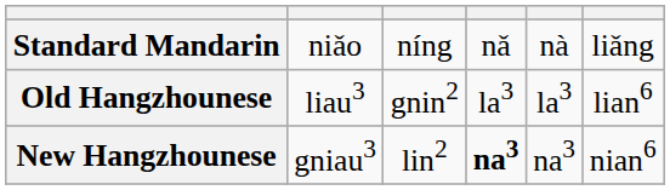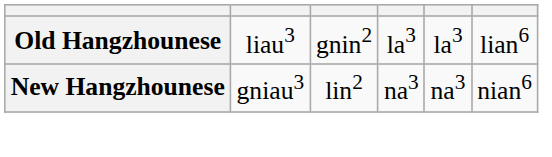- row: Standard Mandarin | niǎo | níng | nǎ | nà | liǎng
New Hangzhounese | column 4: bold -> normal
